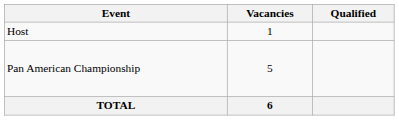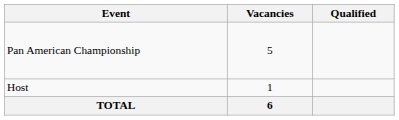rows swapped: Host <-> Pan American Championship
